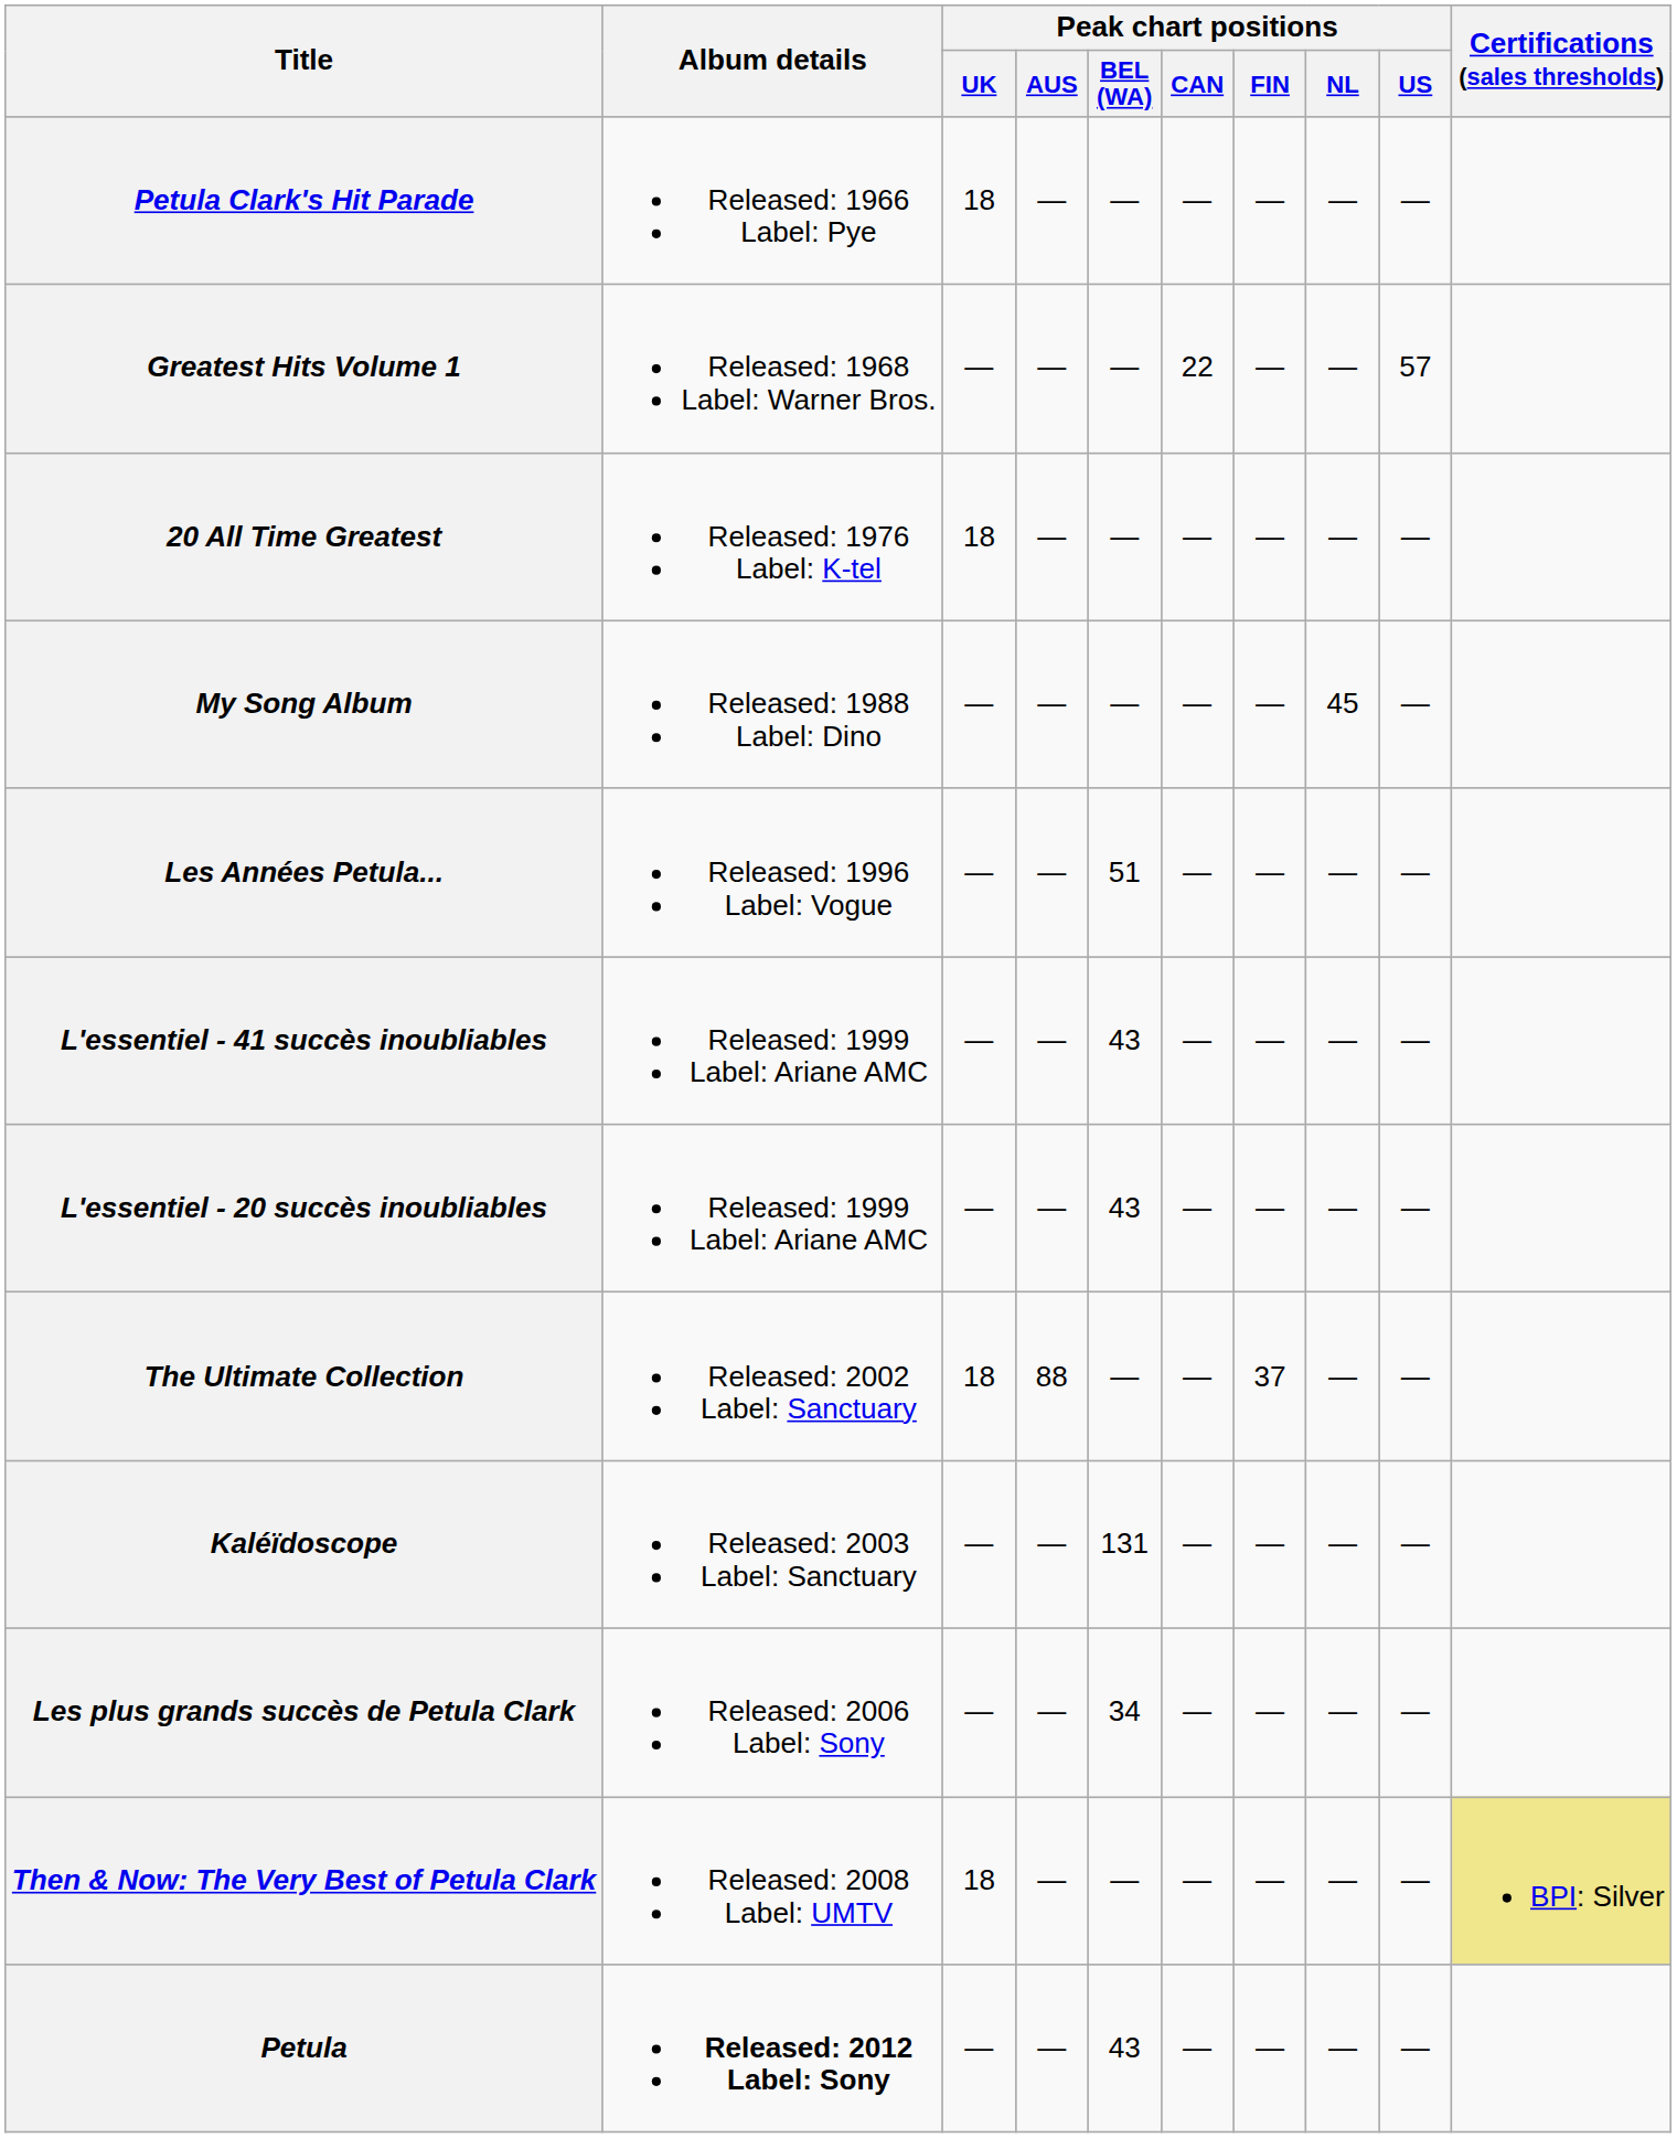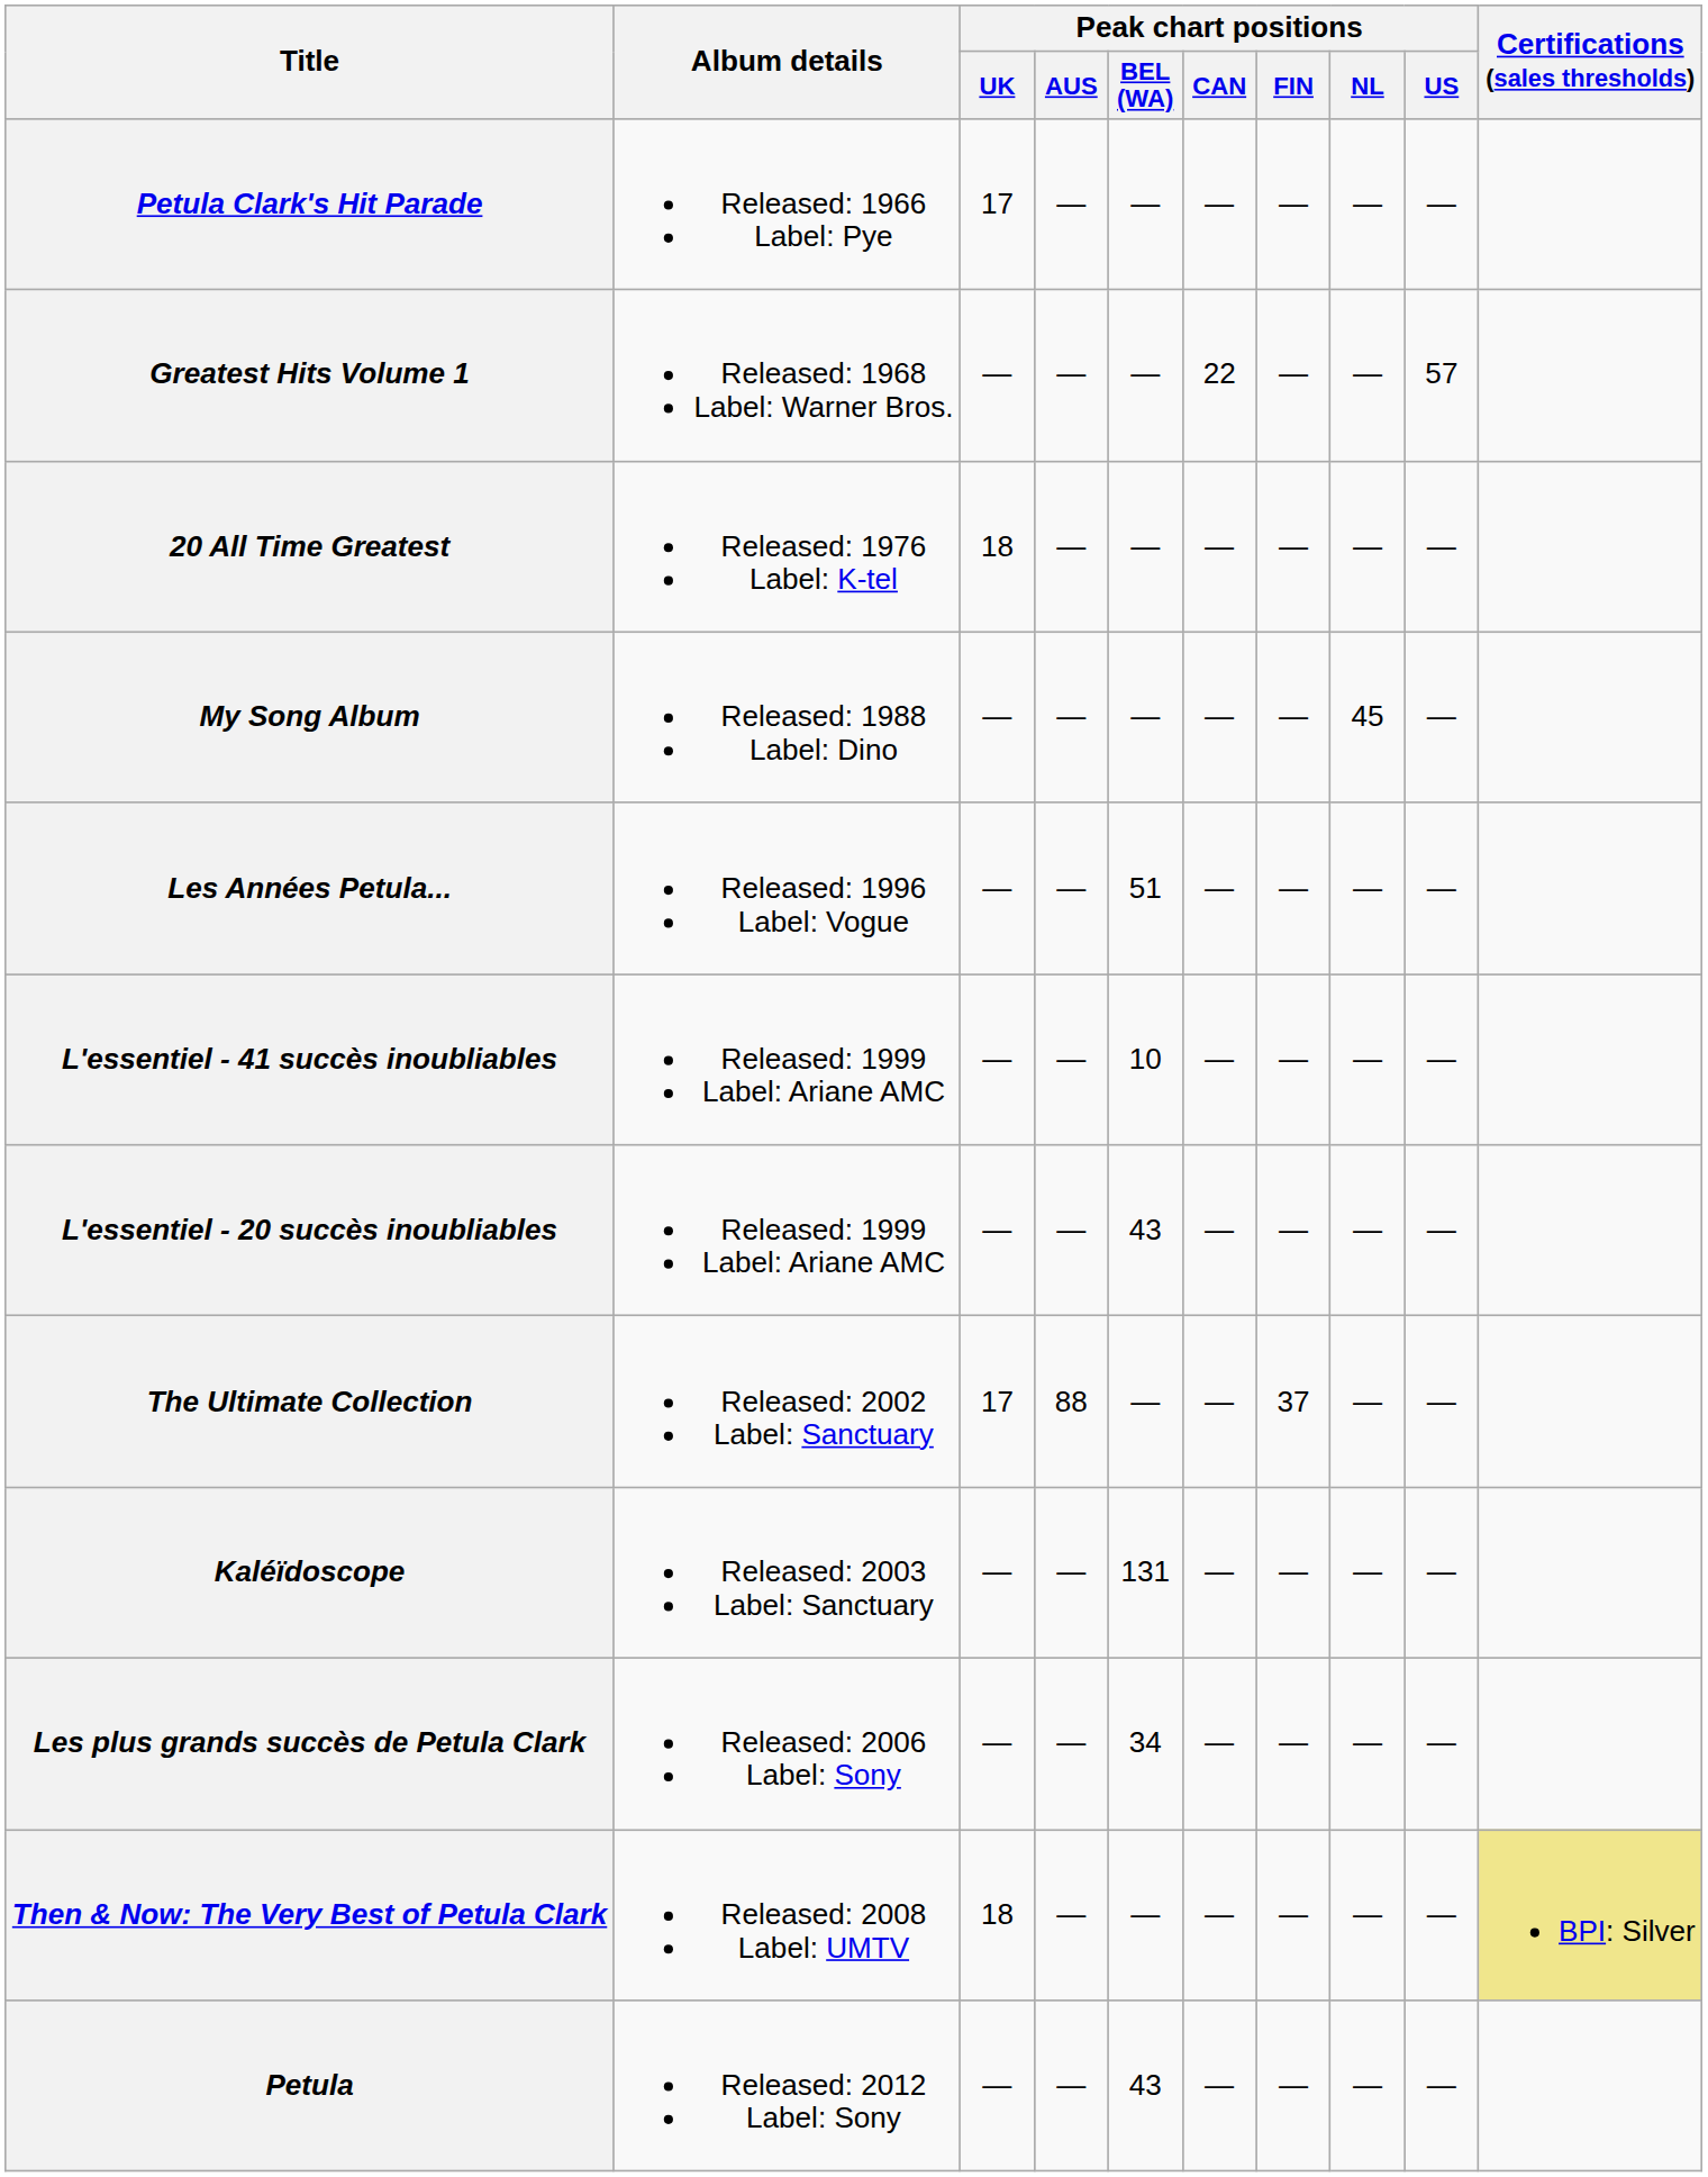Petula Clark's Hit Parade | Peak chart positions / UK: 18 -> 17
L'essentiel - 41 succès inoubliables | Peak chart positions / BEL (WA): 43 -> 10
The Ultimate Collection | Peak chart positions / UK: 18 -> 17
Petula | Album details: bold -> normal
